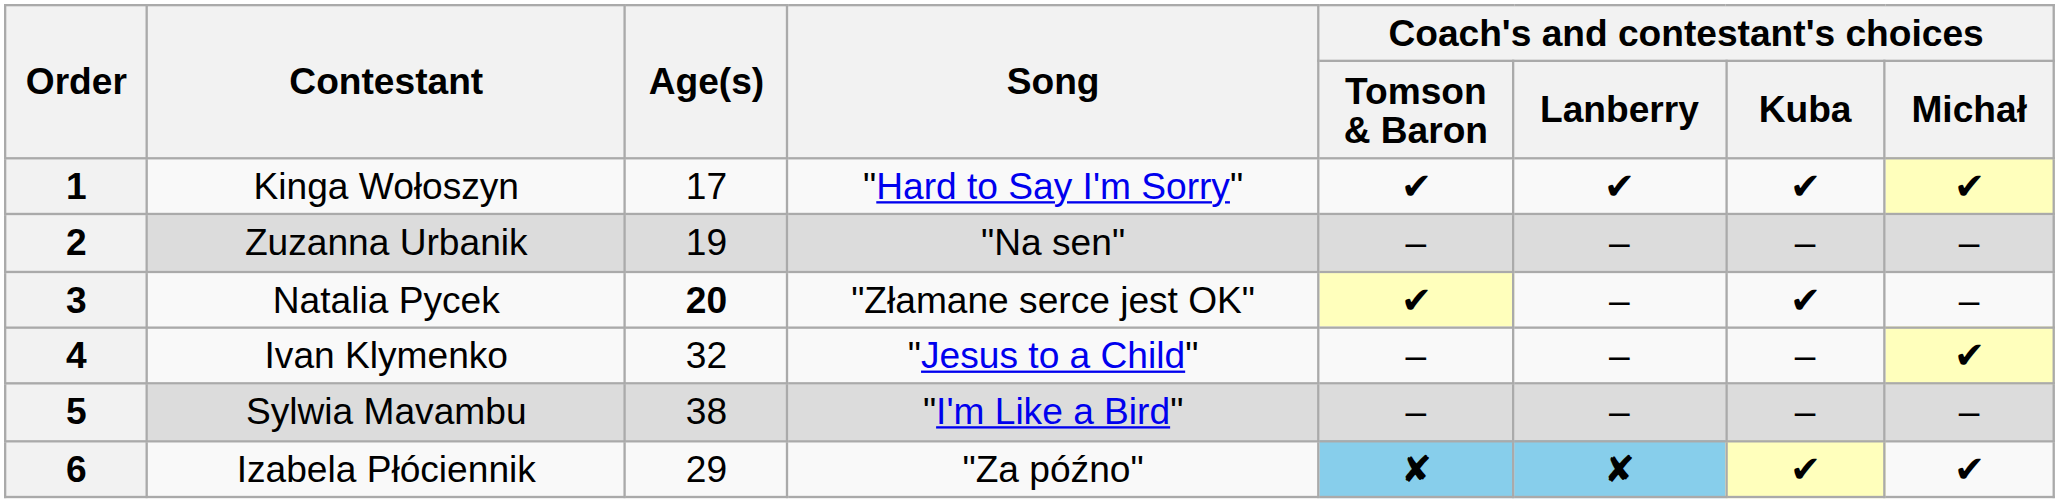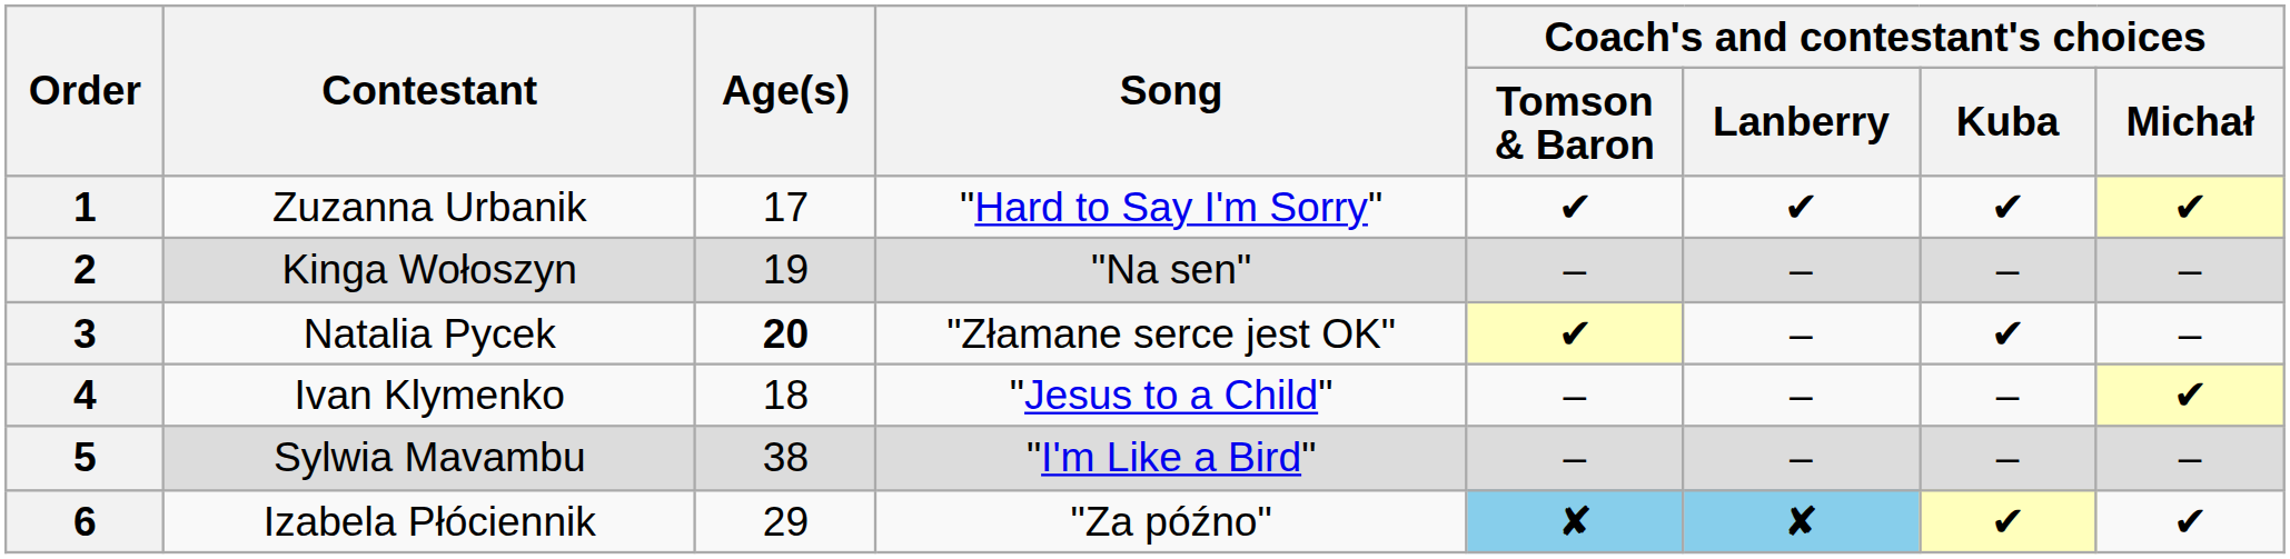1 | Contestant: Kinga Wołoszyn -> Zuzanna Urbanik
2 | Contestant: Zuzanna Urbanik -> Kinga Wołoszyn
4 | Age(s): 32 -> 18
